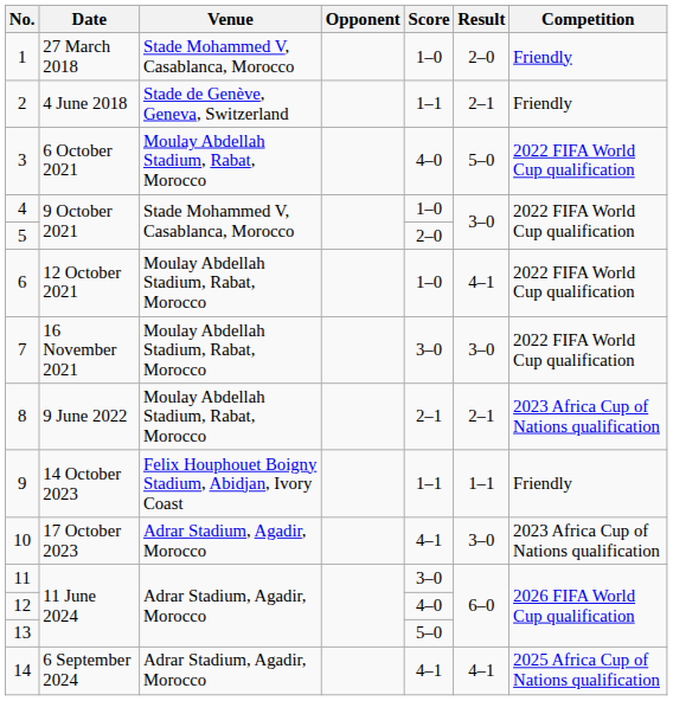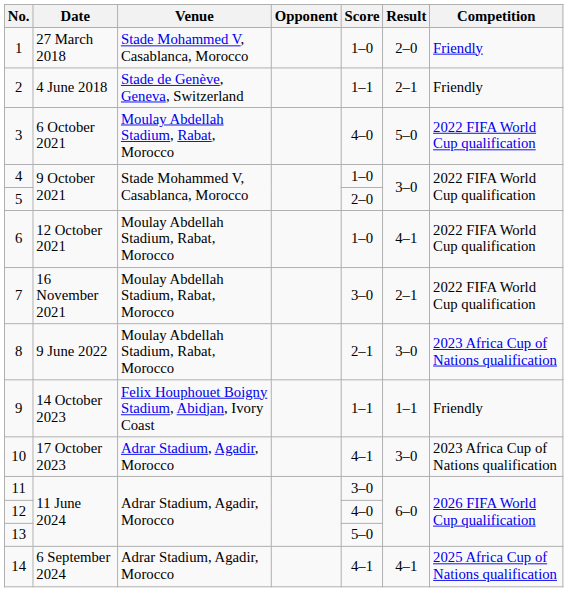7 | Result: 3–0 -> 2–1
8 | Result: 2–1 -> 3–0
